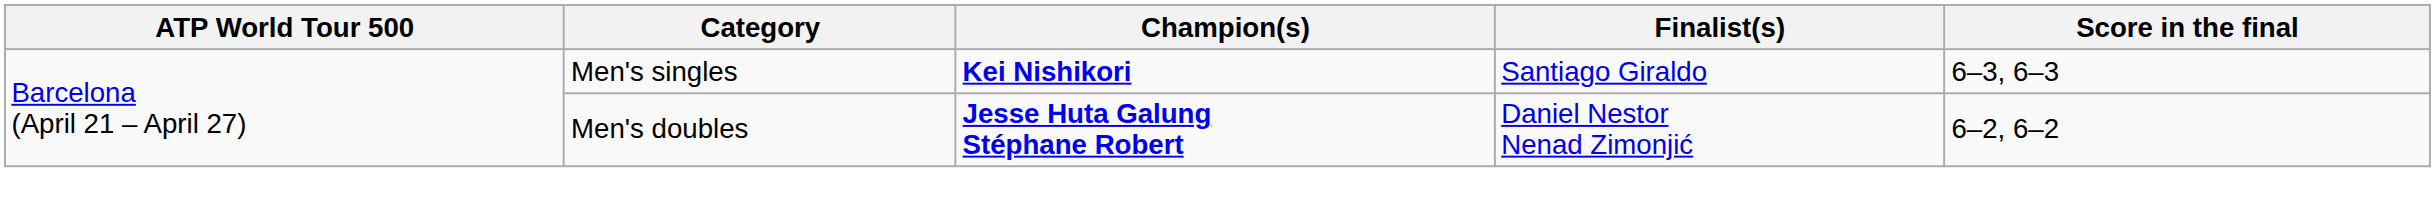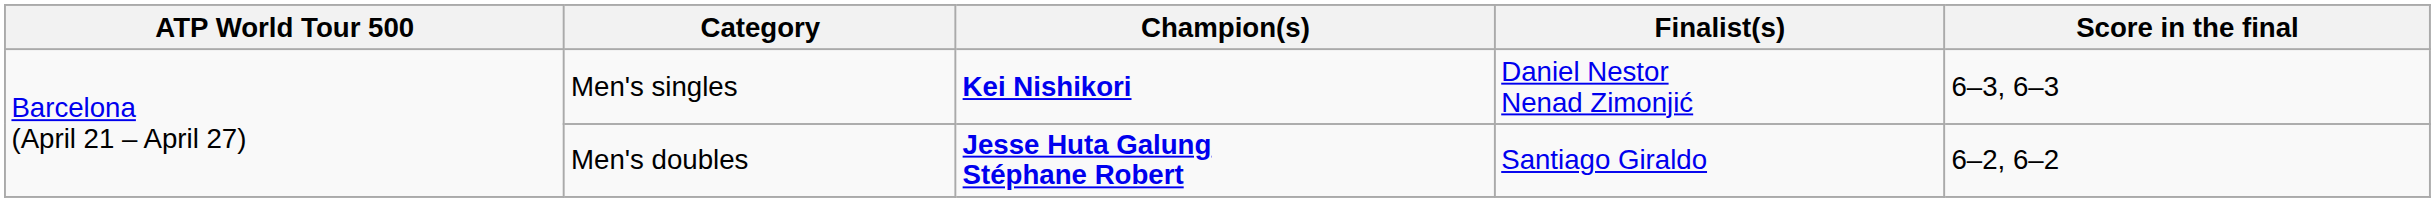Men's singles | Finalist(s): Santiago Giraldo -> Daniel Nestor Nenad Zimonjić
Men's doubles | Finalist(s): Daniel Nestor Nenad Zimonjić -> Santiago Giraldo
